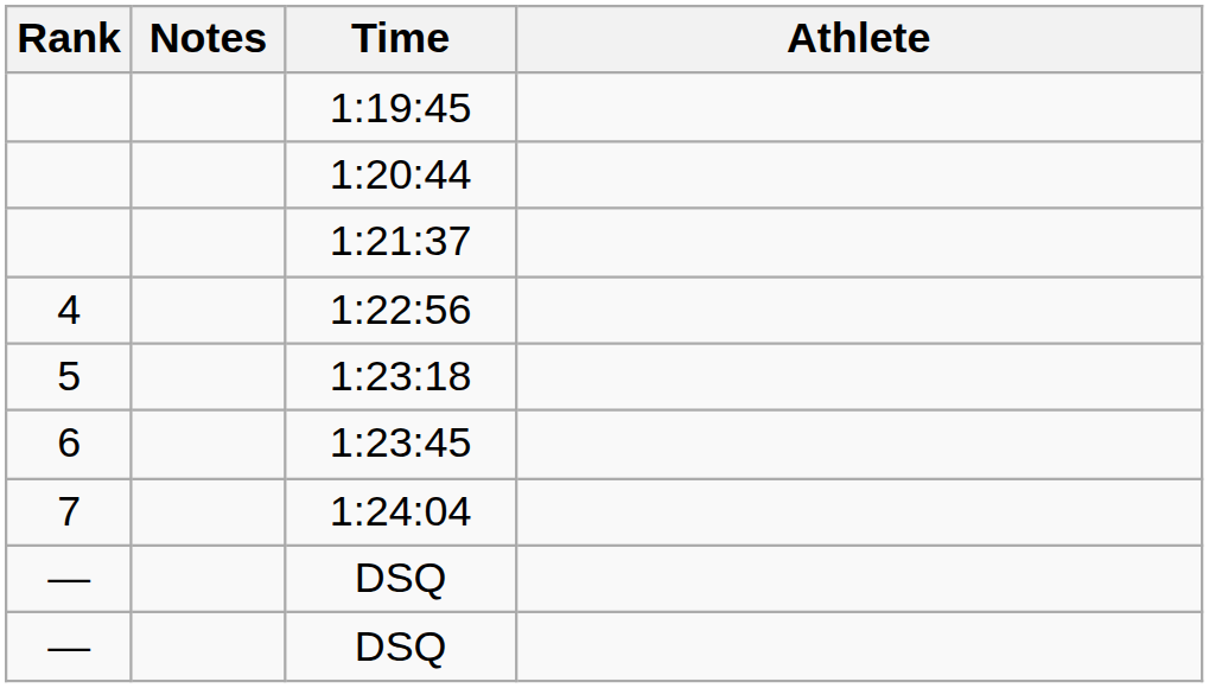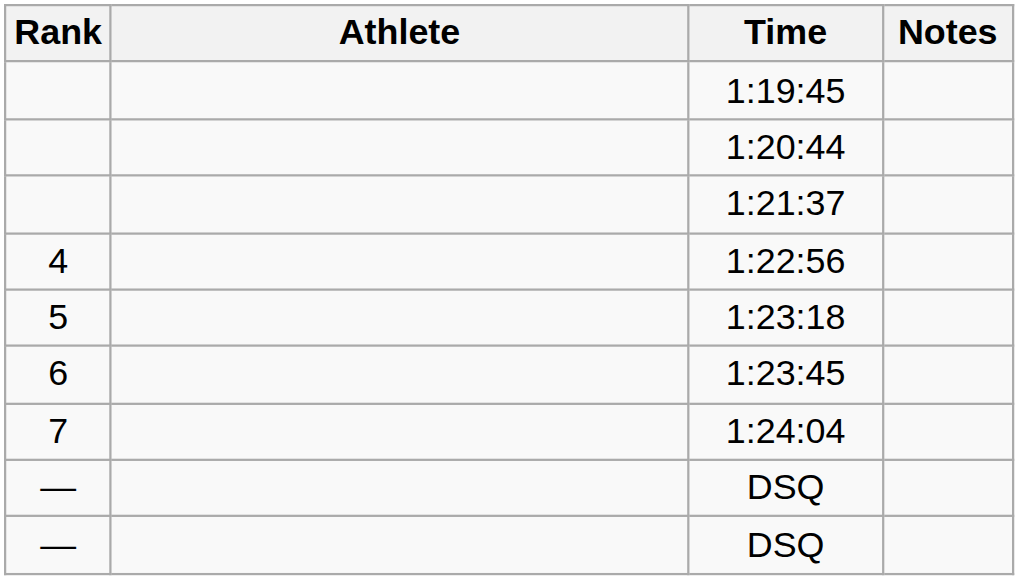columns swapped: Athlete <-> Notes
